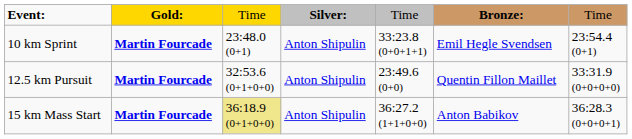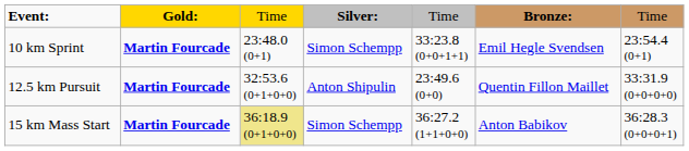10 km Sprint | column 4: Anton Shipulin -> Simon Schempp
15 km Mass Start | column 4: Anton Shipulin -> Simon Schempp
